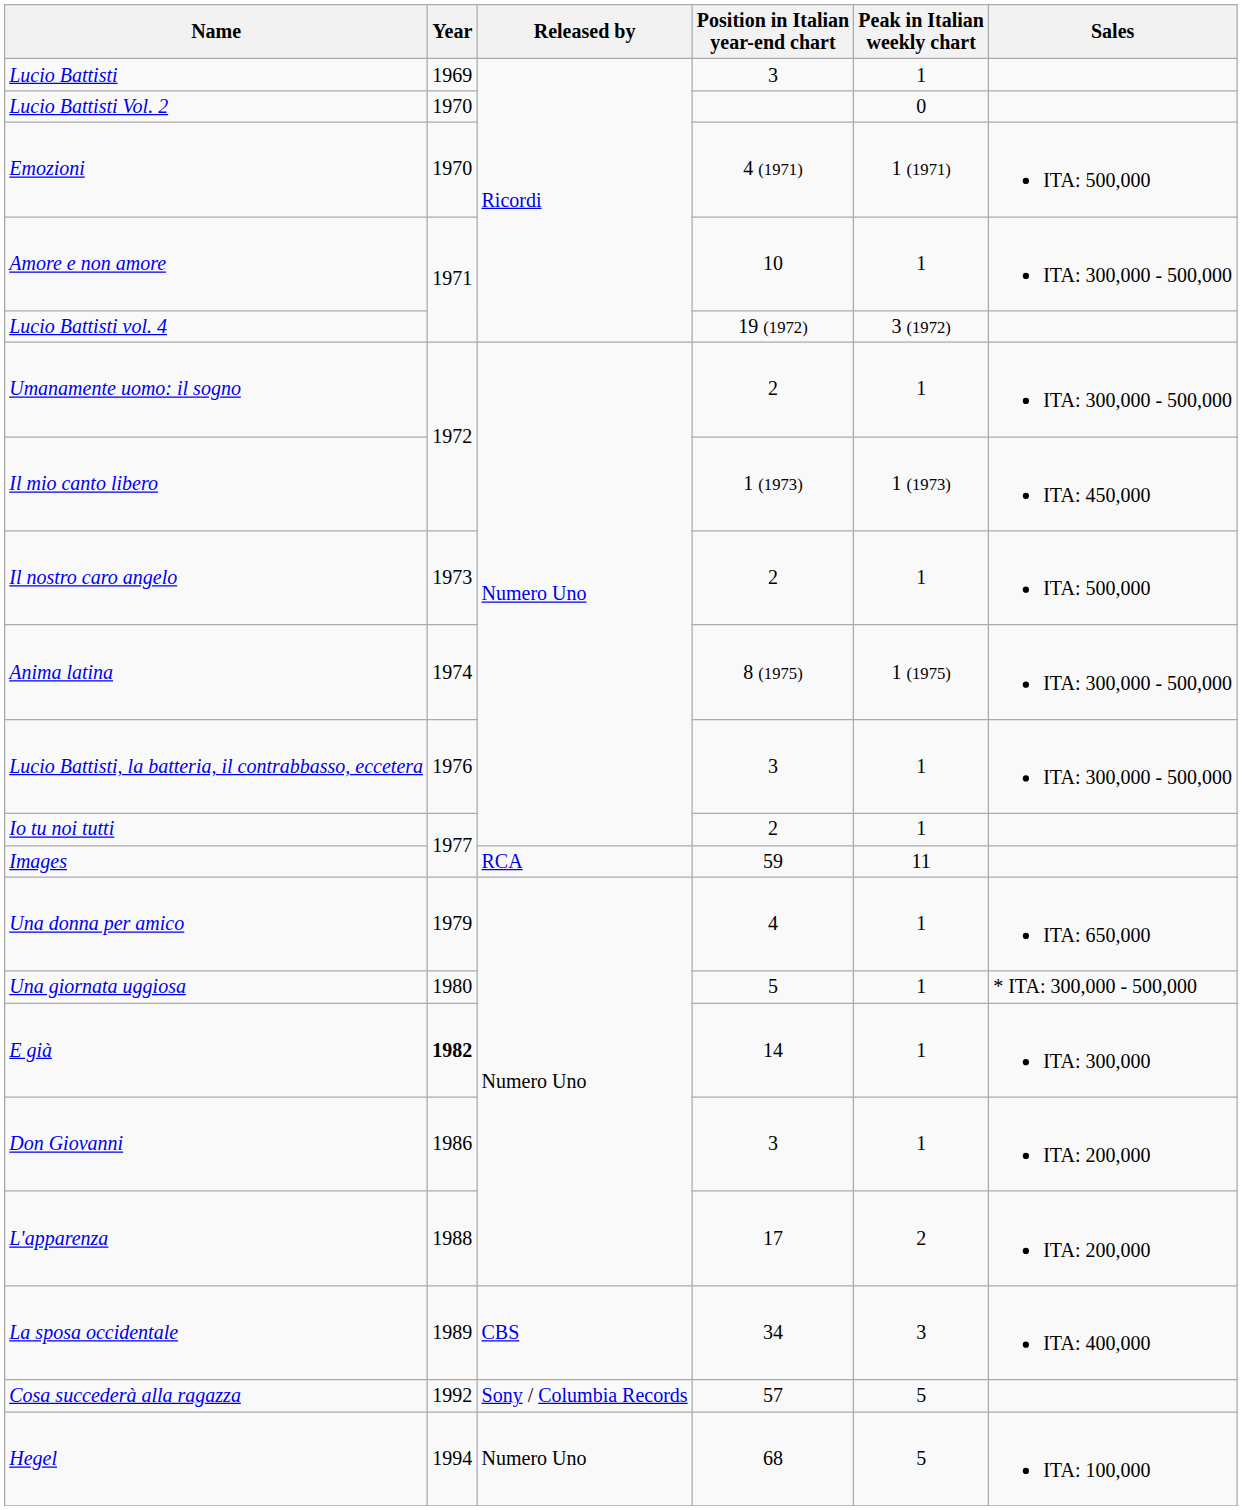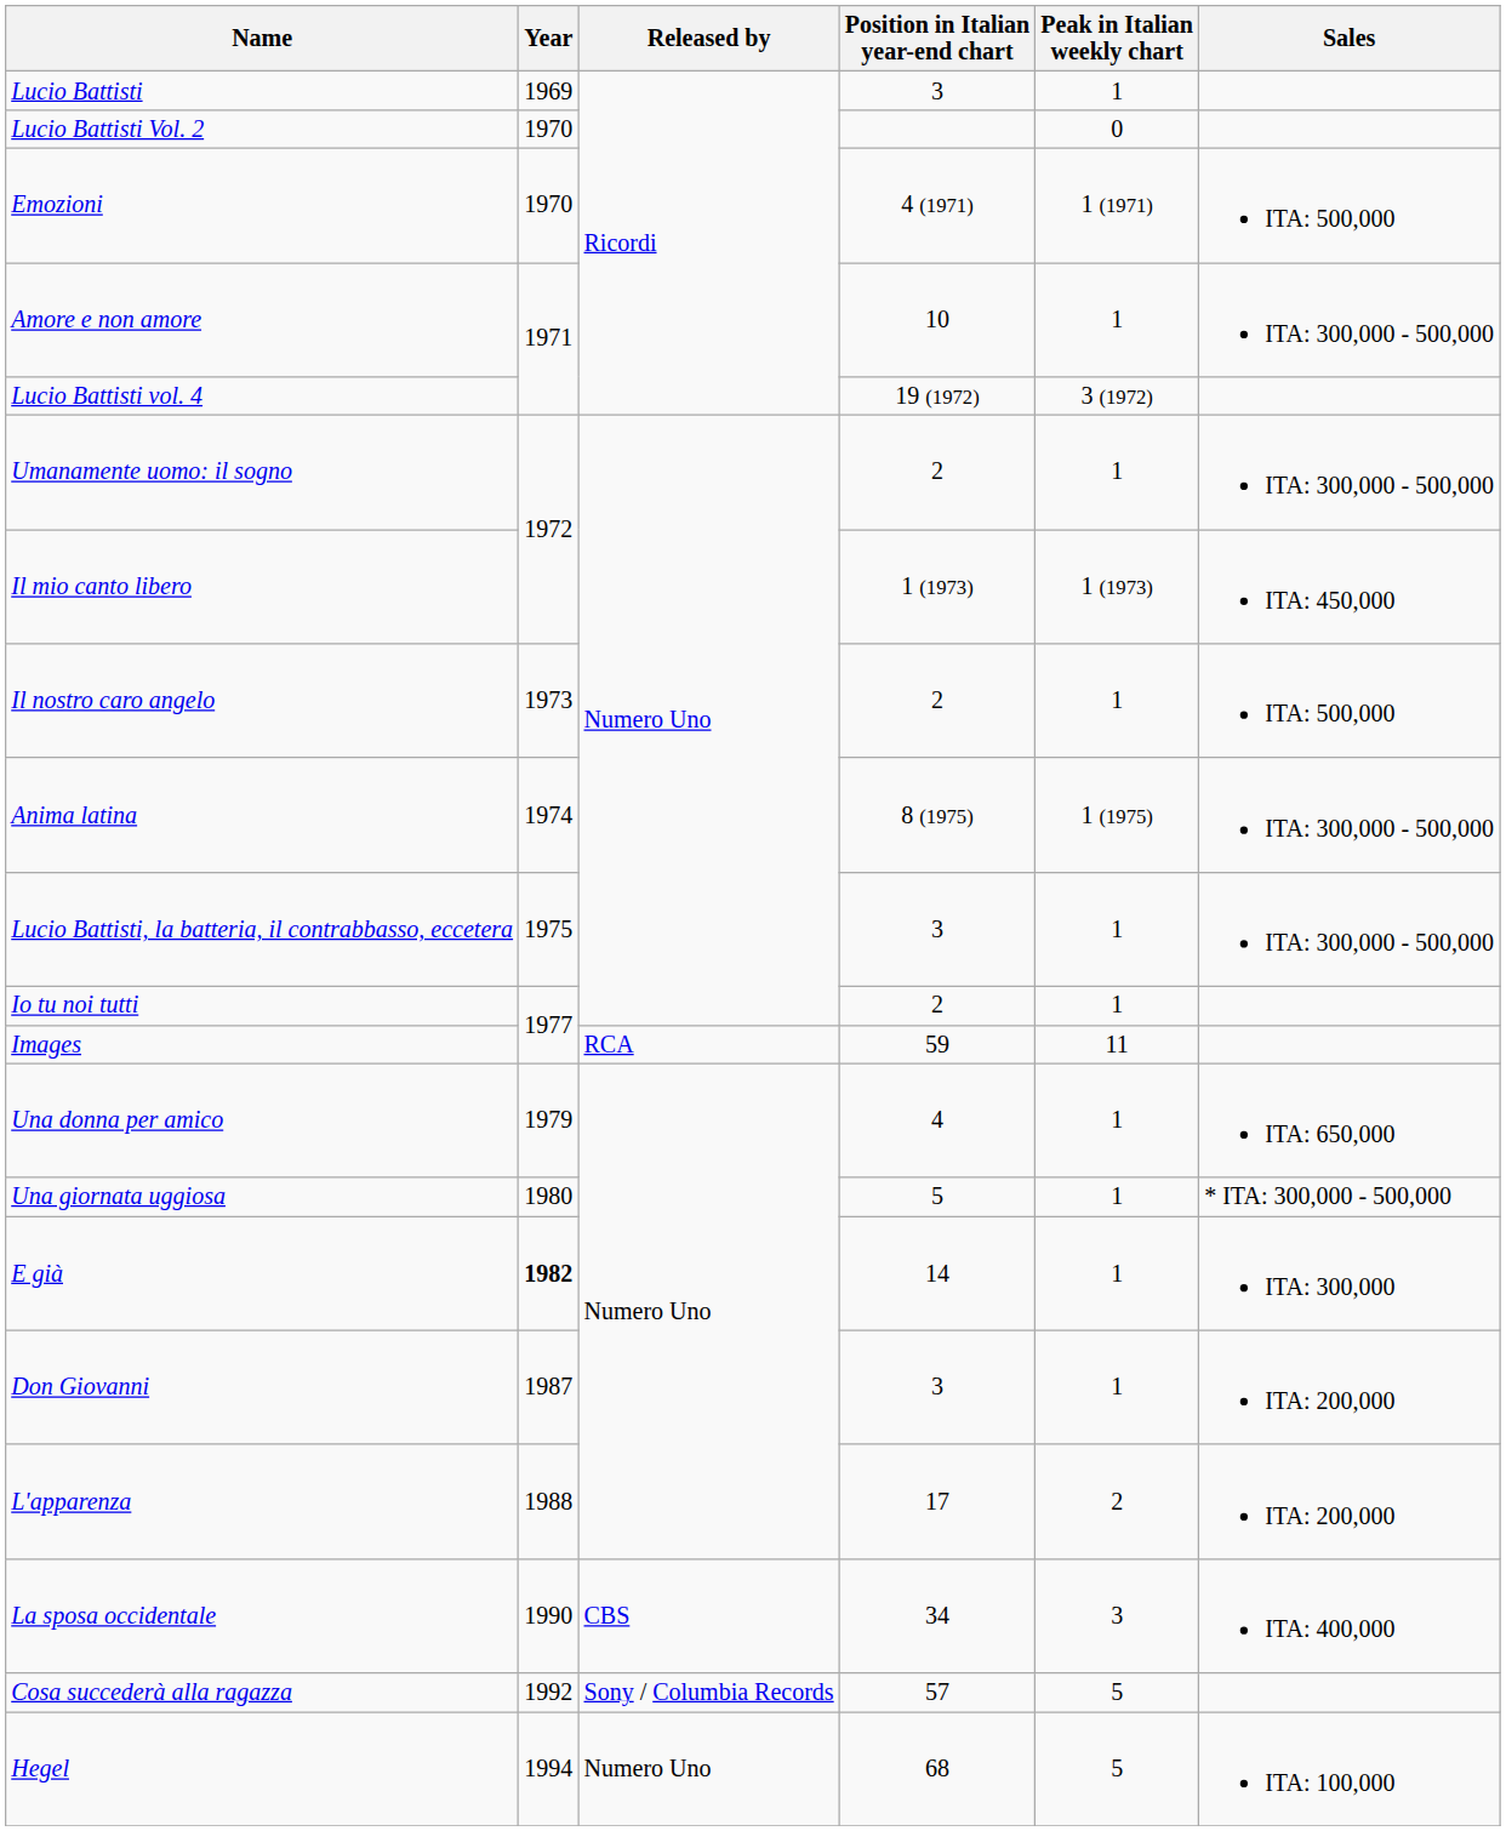Lucio Battisti, la batteria, il contrabbasso, eccetera | Year: 1976 -> 1975
Don Giovanni | Year: 1986 -> 1987
La sposa occidentale | Year: 1989 -> 1990
